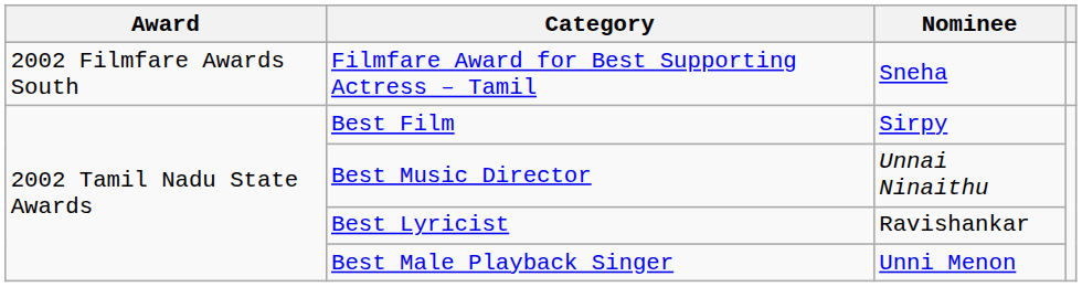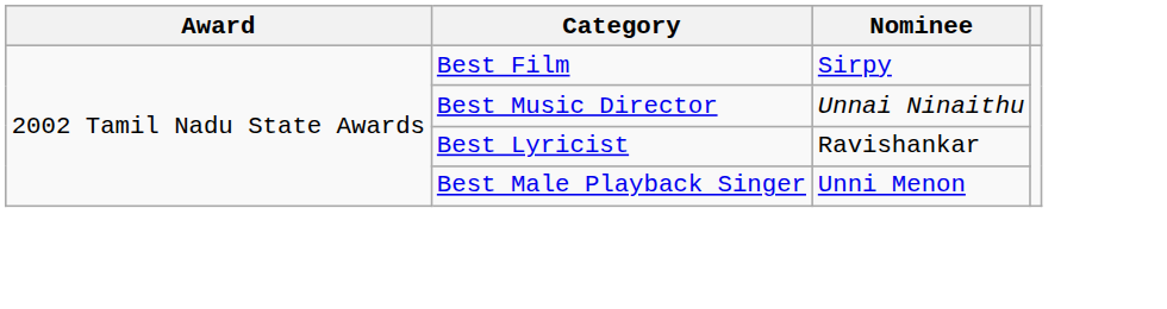- row: 2002 Filmfare Awards South | Filmfare Award for Best Supporting Actress – Tamil | Sneha
